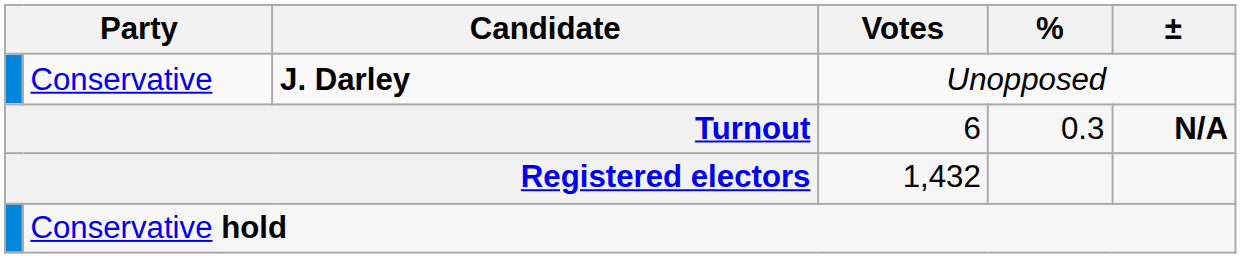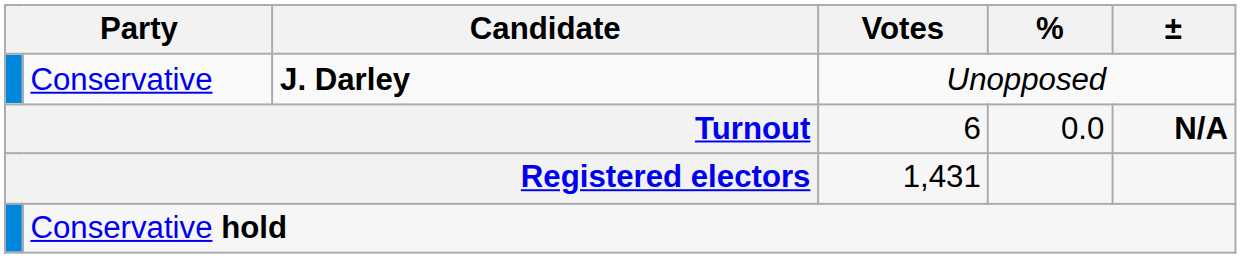Turnout | %: 0.3 -> 0.0
Registered electors | Votes: 1,432 -> 1,431
